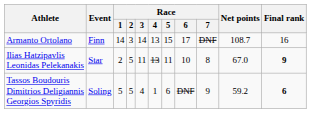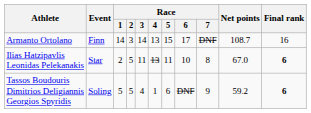Ilias Hatzipavlis Leonidas Pelekanakis | Final rank: 9 -> 6
